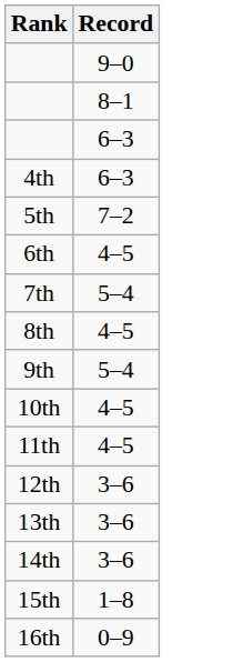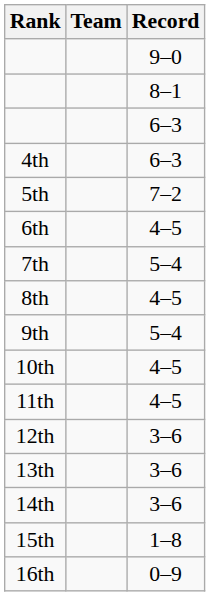+ column: Team
